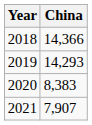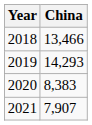2018 | China: 14,366 -> 13,466
